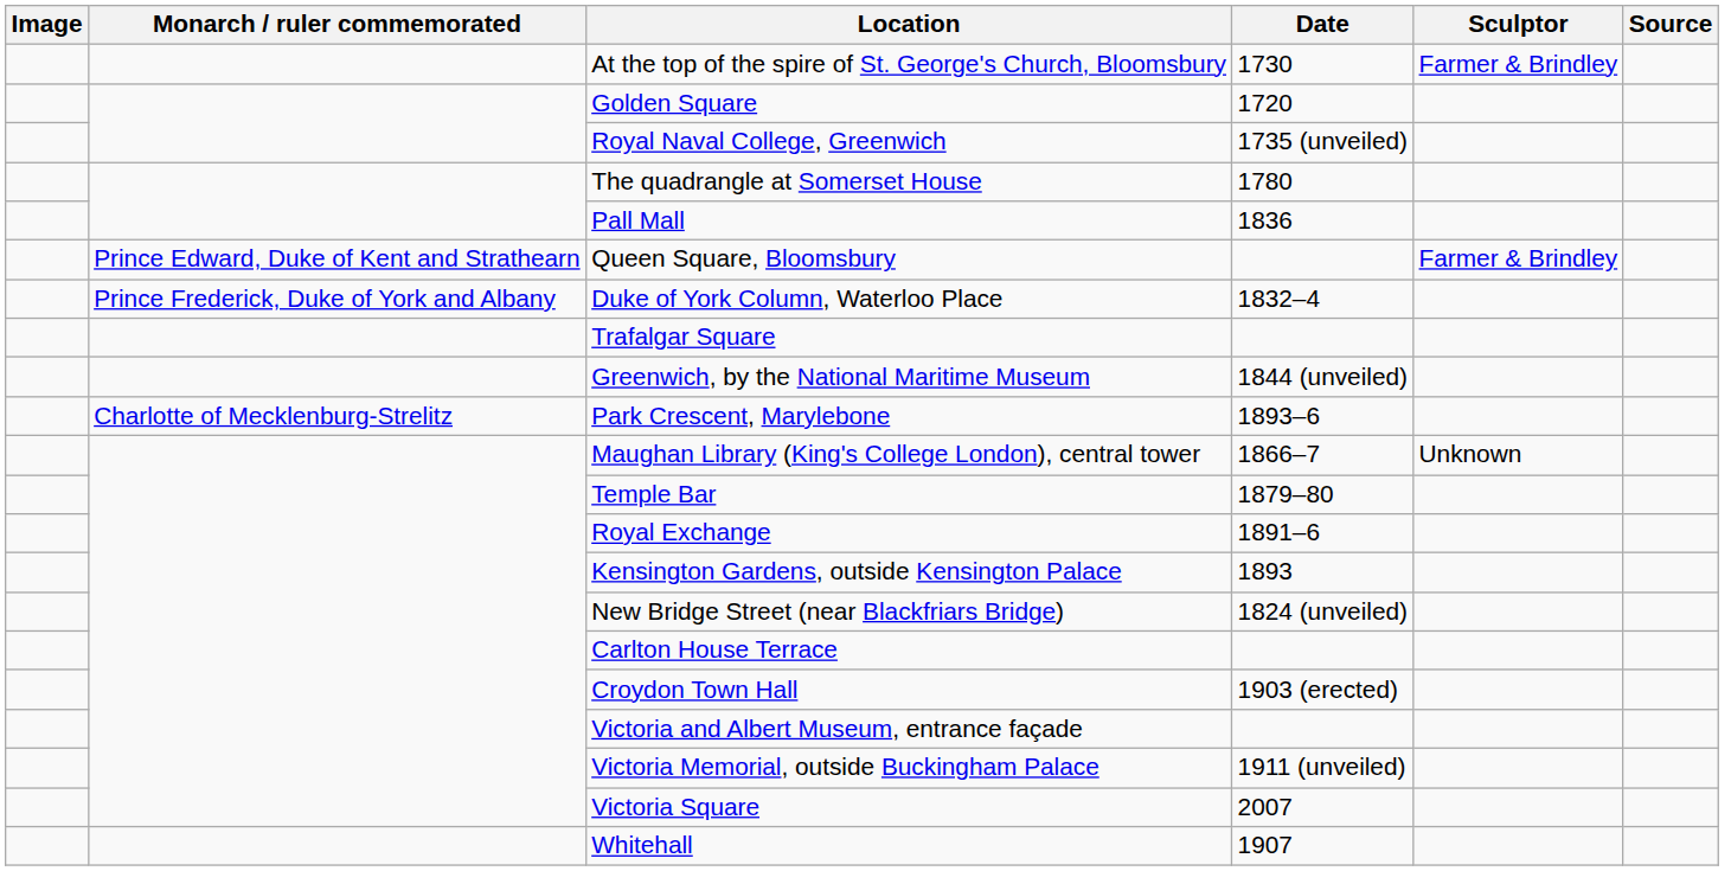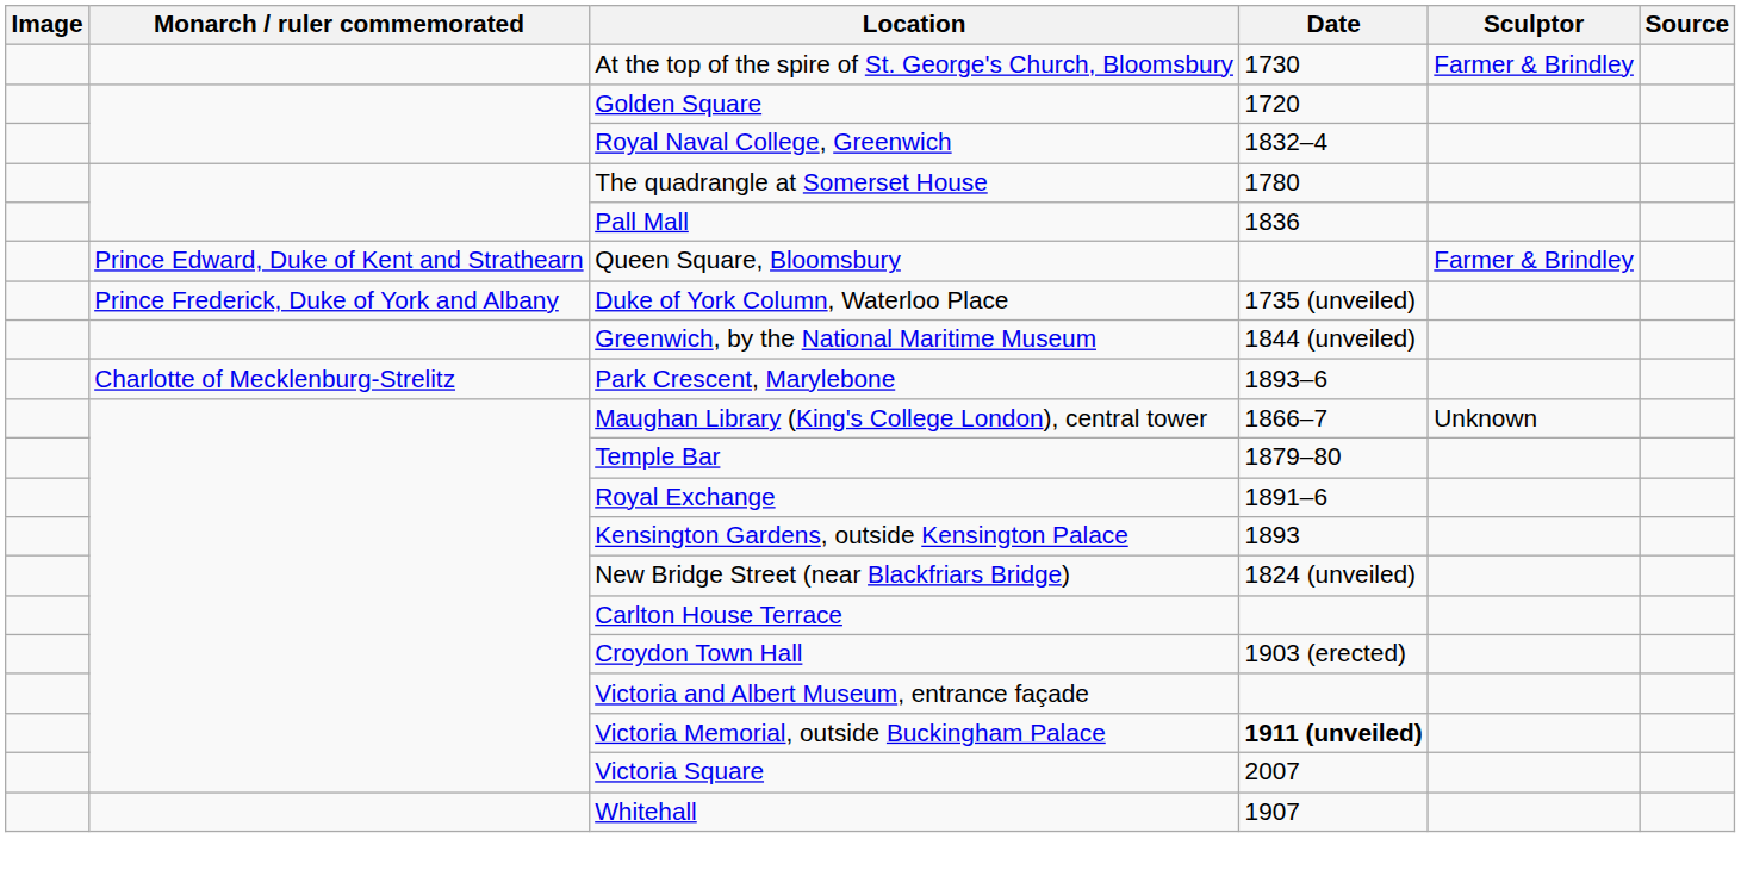Royal Naval College, Greenwich | Date: 1735 (unveiled) -> 1832–4
Duke of York Column, Waterloo Place | Date: 1832–4 -> 1735 (unveiled)
- row: Trafalgar Square
Victoria Memorial, outside Buckingham Palace | Date: normal -> bold
